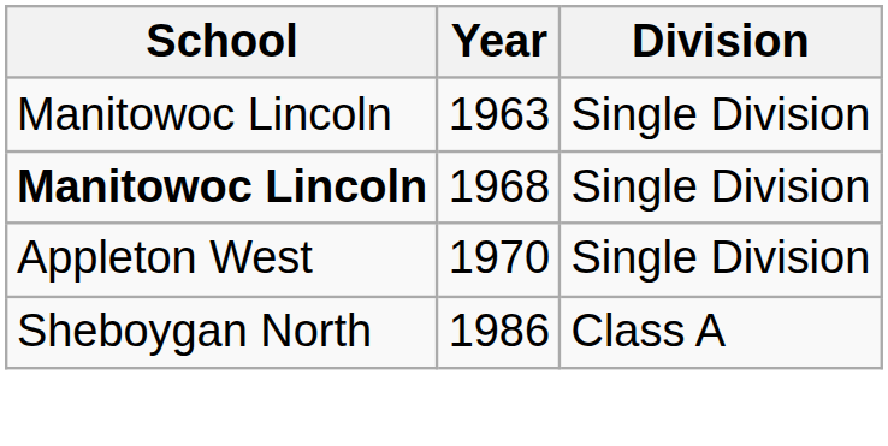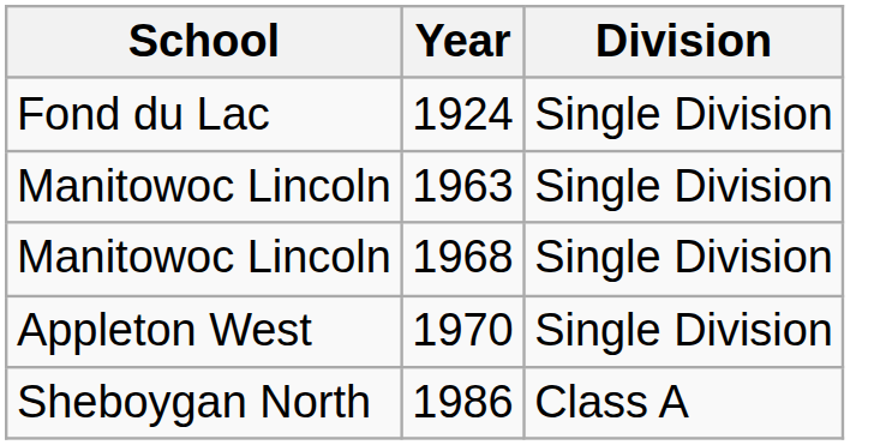+ row: Fond du Lac | 1924 | Single Division
1968 | School: bold -> normal
